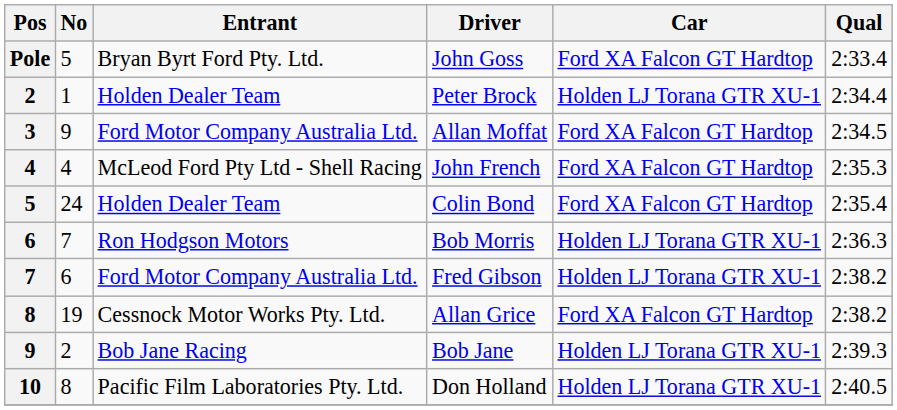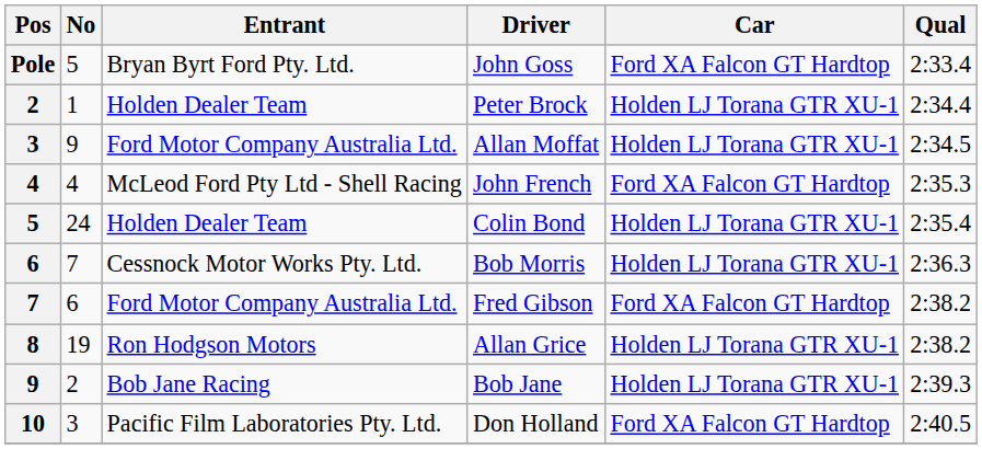Allan Moffat | Car: Ford XA Falcon GT Hardtop -> Holden LJ Torana GTR XU-1
Colin Bond | Car: Ford XA Falcon GT Hardtop -> Holden LJ Torana GTR XU-1
Bob Morris | Entrant: Ron Hodgson Motors -> Cessnock Motor Works Pty. Ltd.
Fred Gibson | Car: Holden LJ Torana GTR XU-1 -> Ford XA Falcon GT Hardtop
Allan Grice | Entrant: Cessnock Motor Works Pty. Ltd. -> Ron Hodgson Motors
Allan Grice | Car: Ford XA Falcon GT Hardtop -> Holden LJ Torana GTR XU-1
Don Holland | No: 8 -> 3
Don Holland | Car: Holden LJ Torana GTR XU-1 -> Ford XA Falcon GT Hardtop
